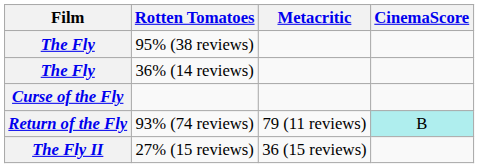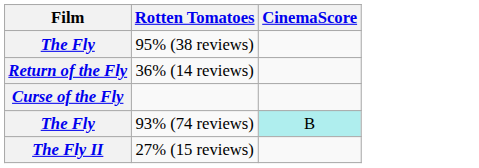- column: Metacritic | 79 (11 reviews) | 36 (15 reviews)
36% (14 reviews) | Film: The Fly -> Return of the Fly
93% (74 reviews) | Film: Return of the Fly -> The Fly
